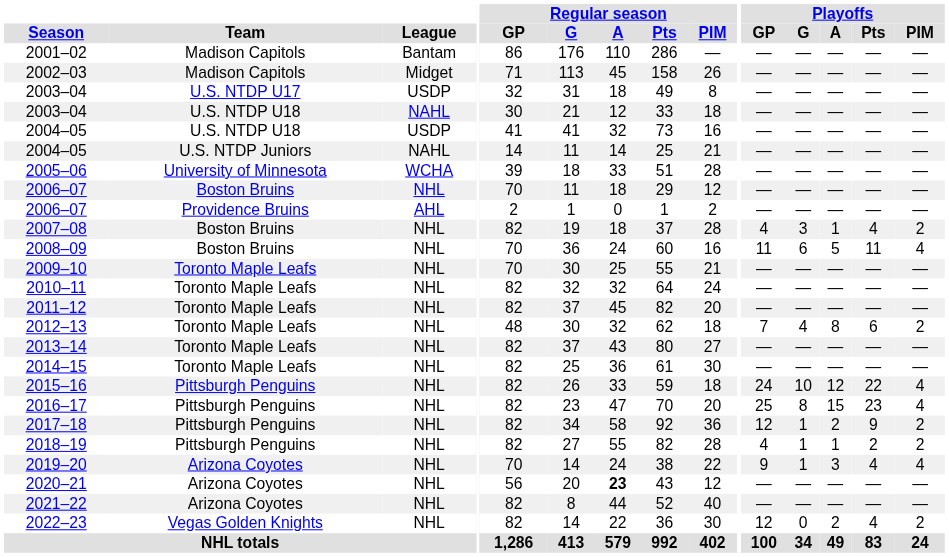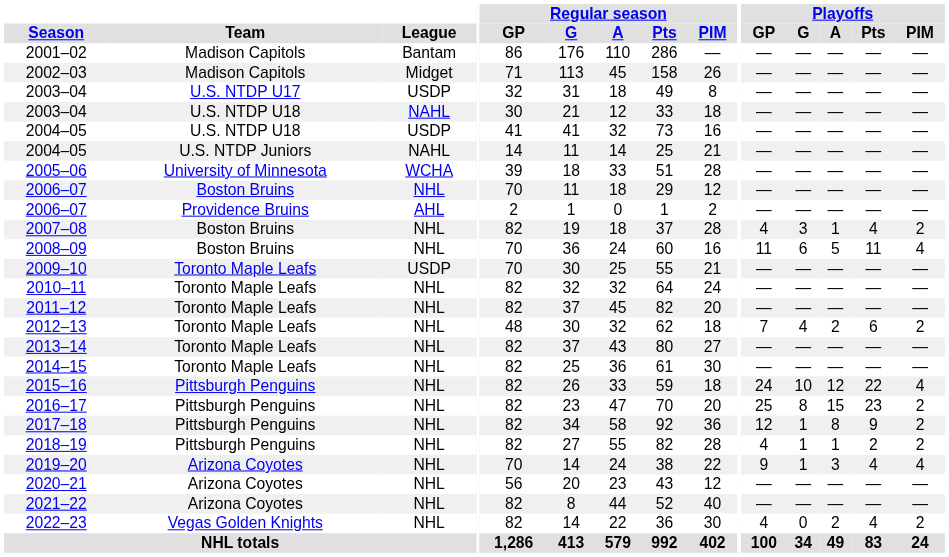2009–10 | League: NHL -> USDP
2012–13 | Playoffs / A: 8 -> 2
2016–17 | Playoffs / PIM: 4 -> 2
2017–18 | Playoffs / A: 2 -> 8
2020–21 | Regular season / A: bold -> normal
2022–23 | Playoffs / GP: 12 -> 4
